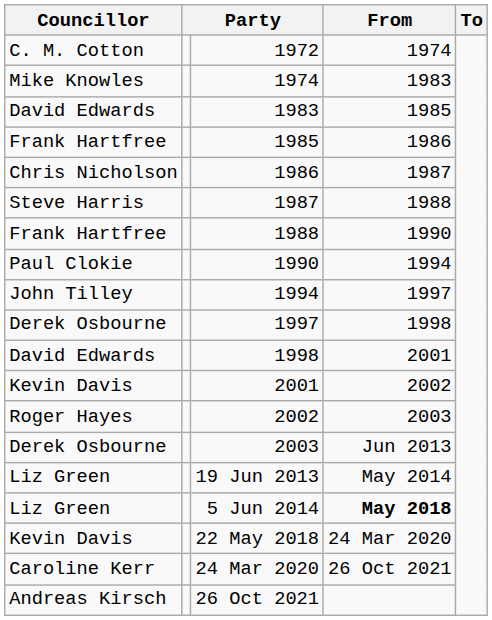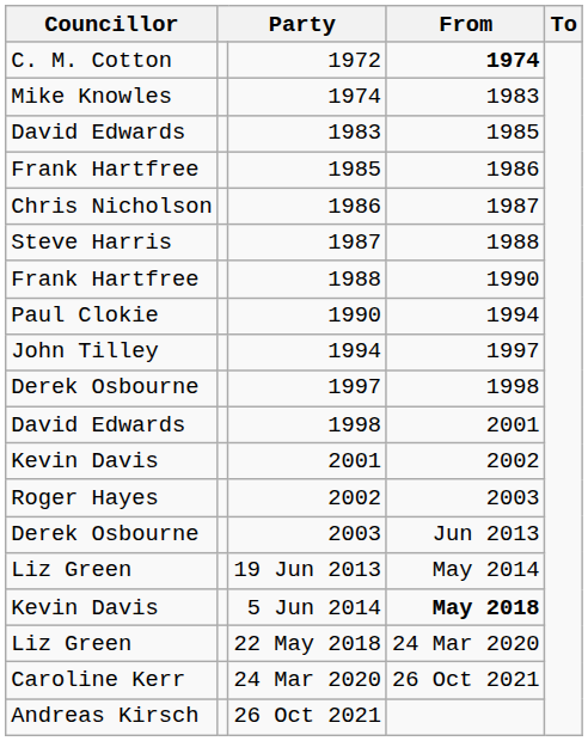1972 | From: normal -> bold
5 Jun 2014 | Councillor: Liz Green -> Kevin Davis
22 May 2018 | Councillor: Kevin Davis -> Liz Green
